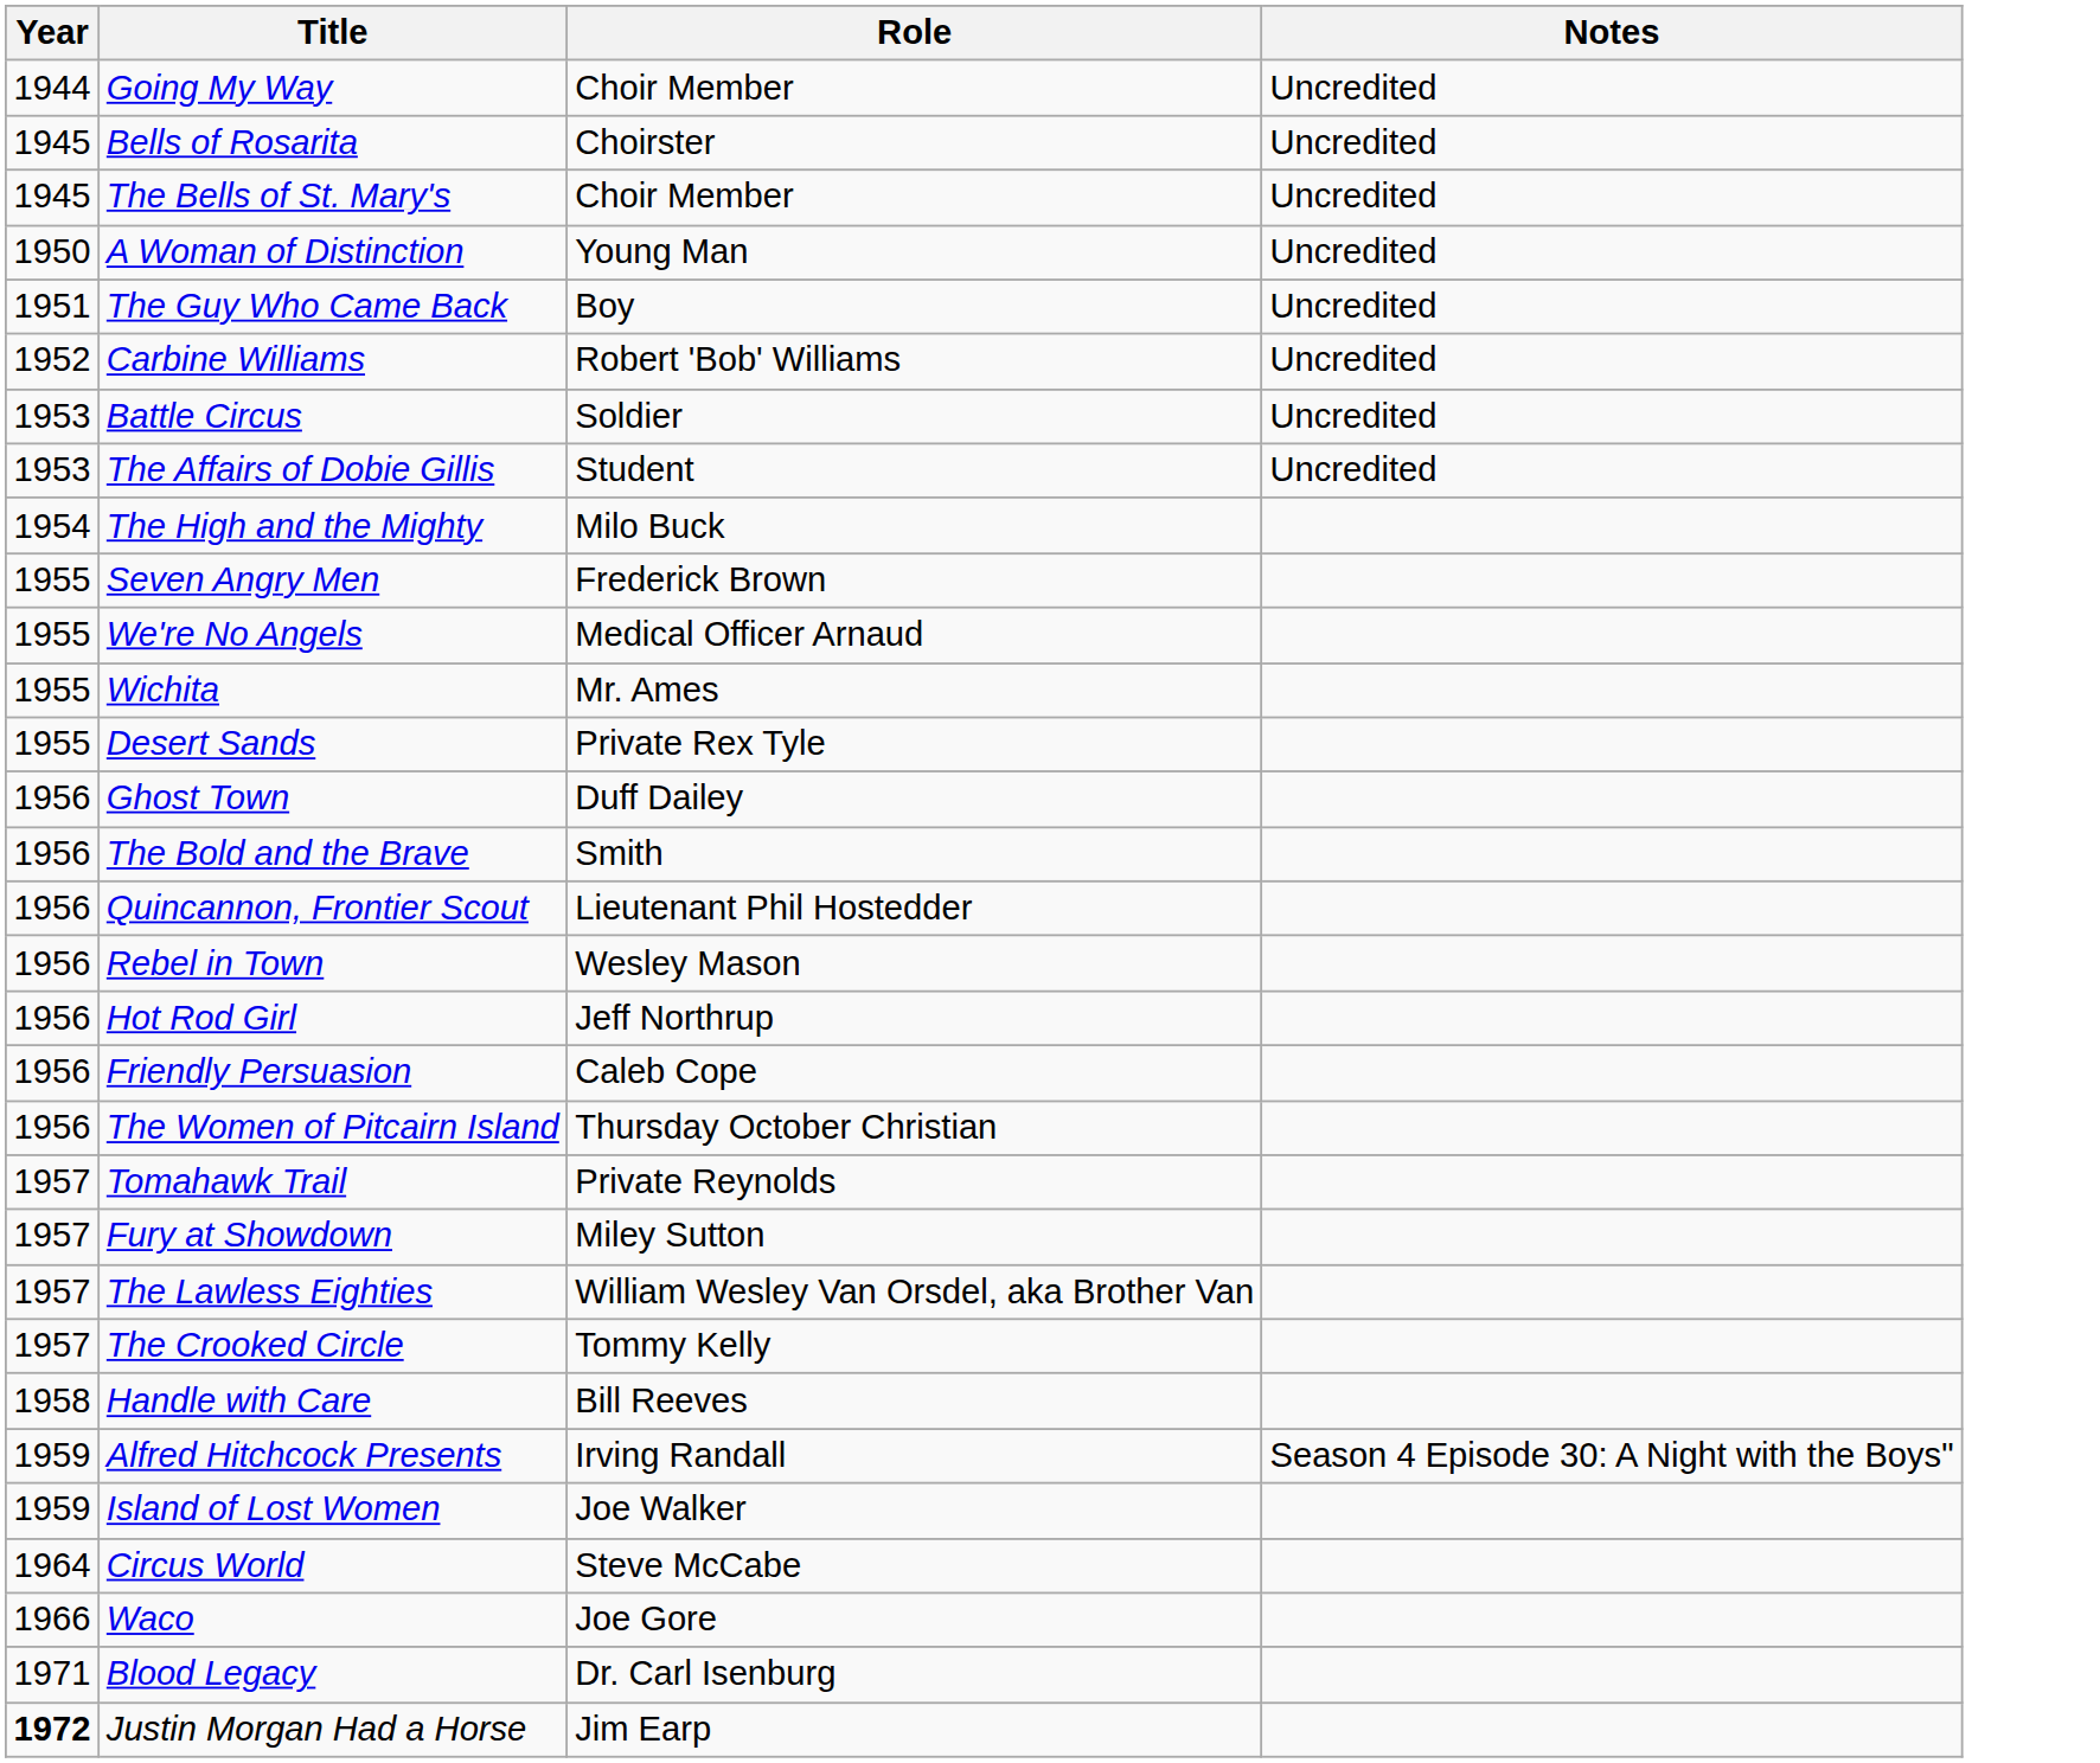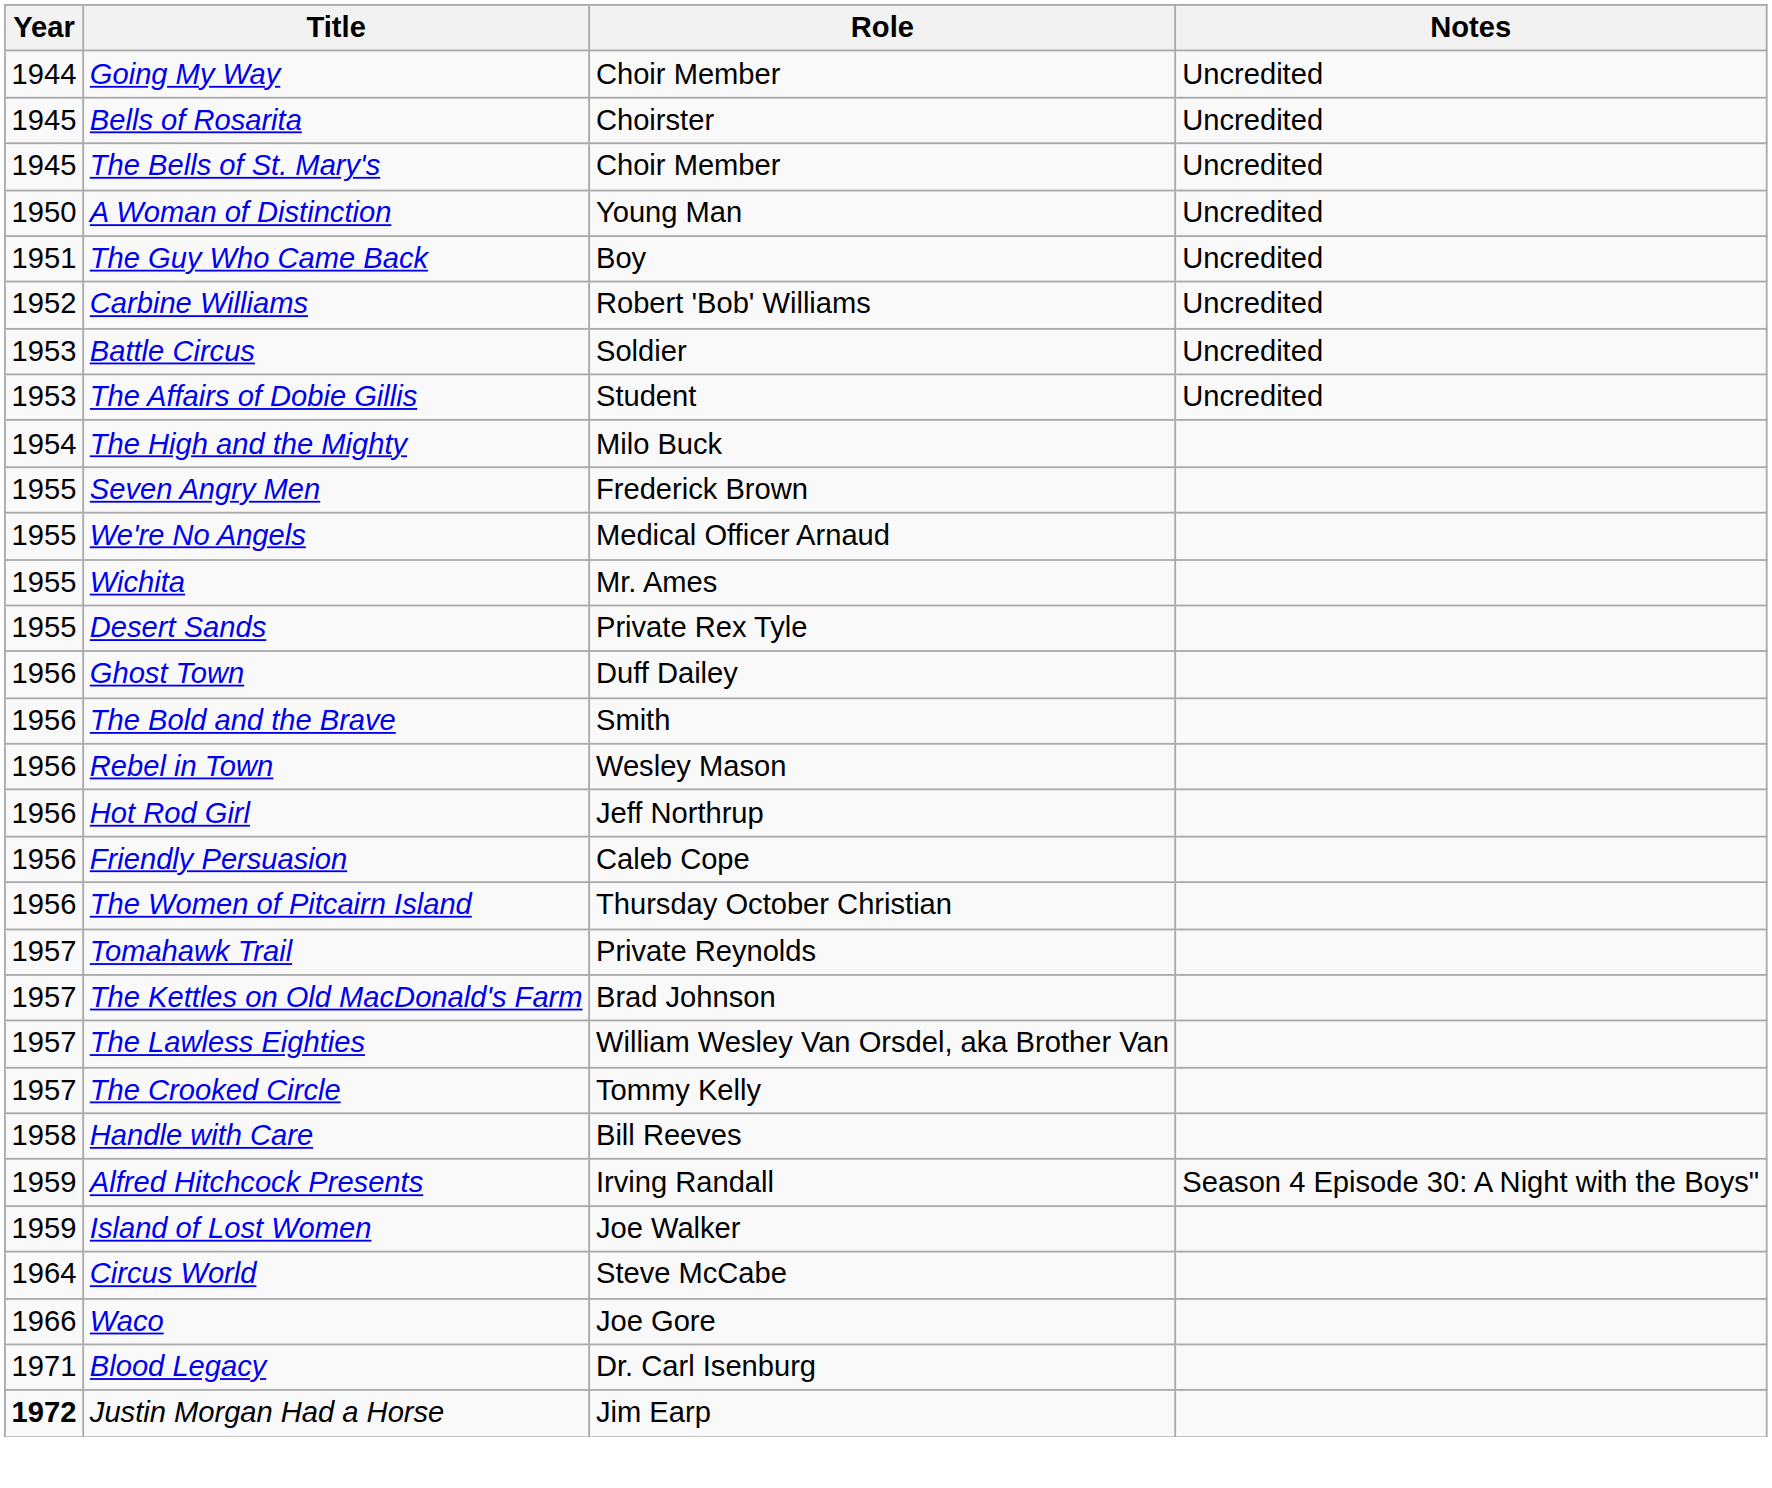- row: 1956 | Quincannon, Frontier Scout | Lieutenant Phil Hostedder
- row: 1957 | Fury at Showdown | Miley Sutton
+ row: 1957 | The Kettles on Old MacDonald's Farm | Brad Johnson
